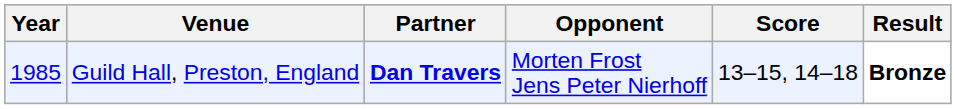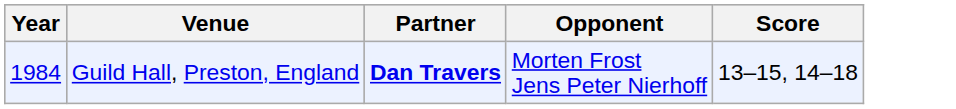- column: Result | Bronze
Guild Hall, Preston, England | Year: 1985 -> 1984
